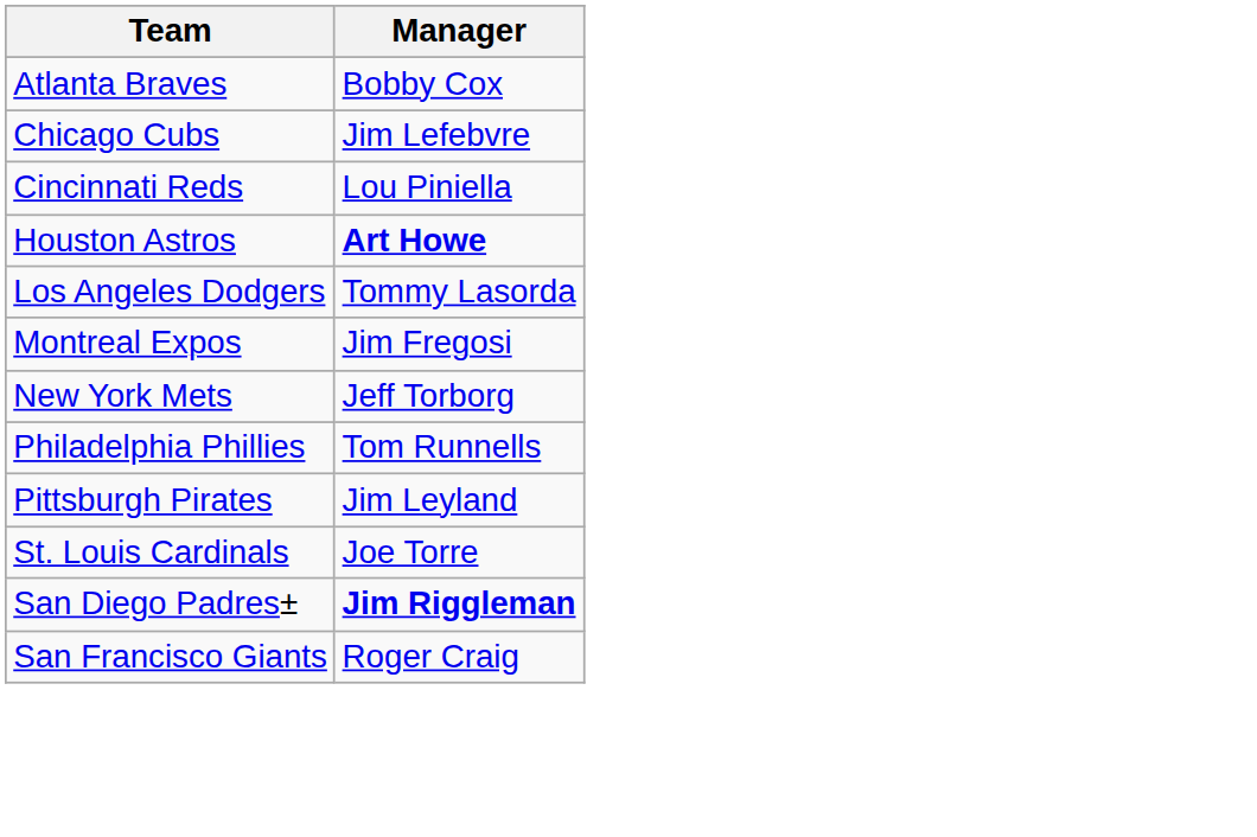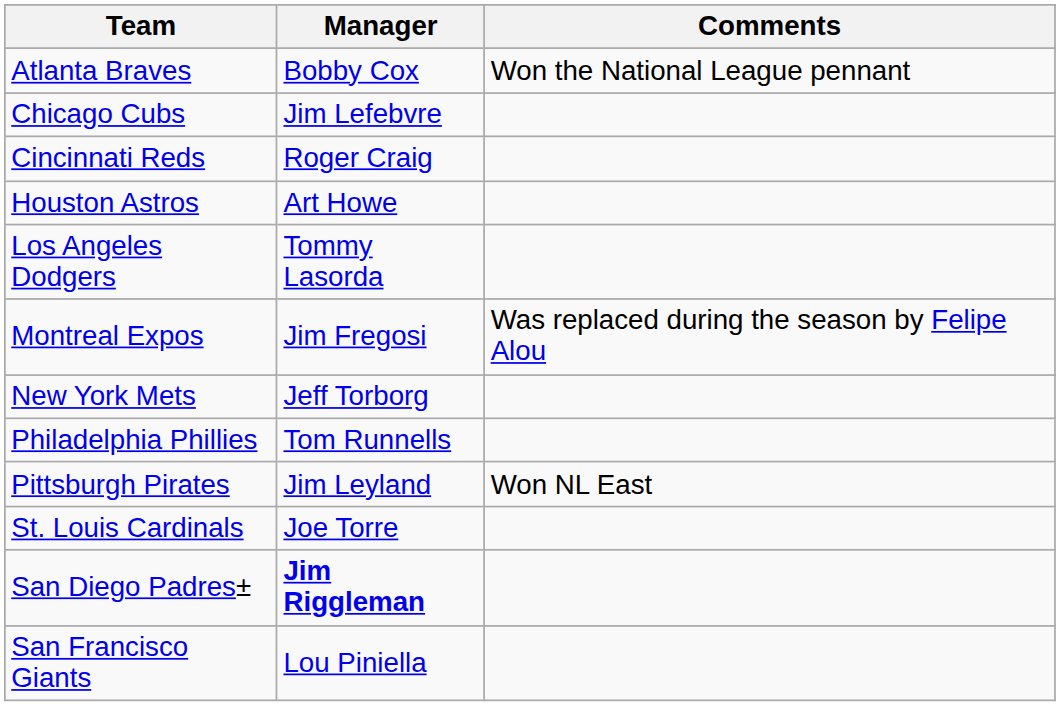+ column: Comments | Won the National League pennant | Was replaced during the season by Felipe Alou | Won NL East
Cincinnati Reds | Manager: Lou Piniella -> Roger Craig
Houston Astros | Manager: bold -> normal
San Francisco Giants | Manager: Roger Craig -> Lou Piniella
